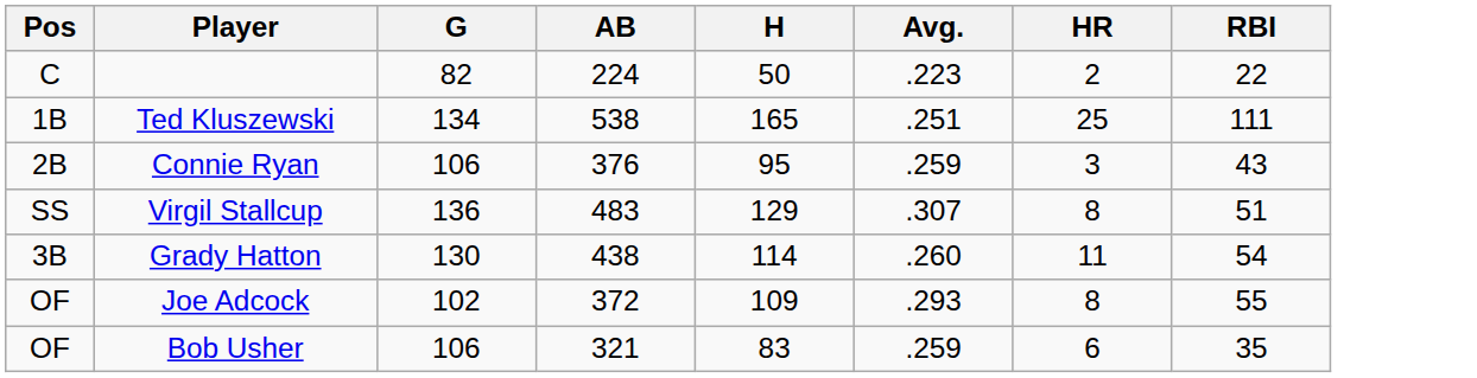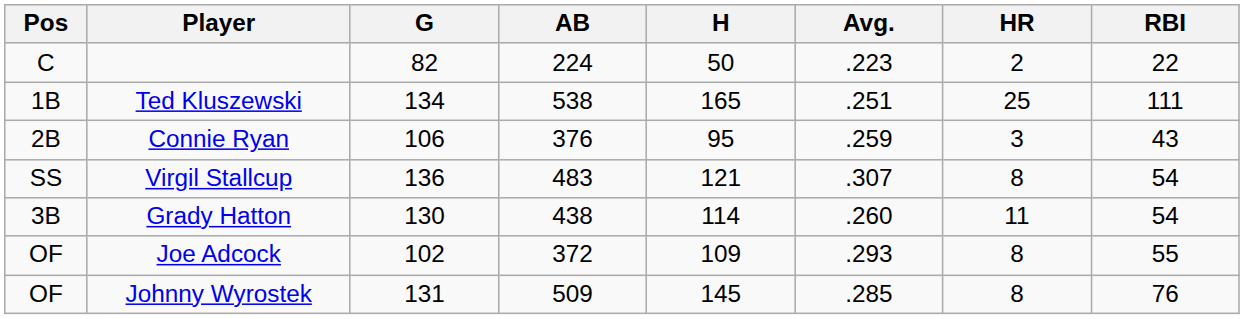Virgil Stallcup | H: 129 -> 121
Virgil Stallcup | RBI: 51 -> 54
+ row: OF | Johnny Wyrostek | 131 | 509 | 145 | .285 | 8 | 76
- row: OF | Bob Usher | 106 | 321 | 83 | .259 | 6 | 35
